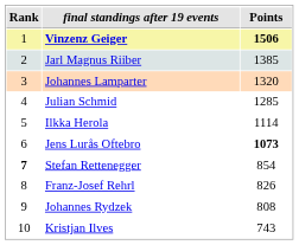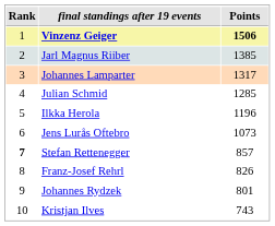Johannes Lamparter | Points: 1320 -> 1317
Ilkka Herola | Points: 1114 -> 1196
Jens Lurås Oftebro | Points: bold -> normal
Stefan Rettenegger | Points: 854 -> 857
Johannes Rydzek | Points: 808 -> 801
